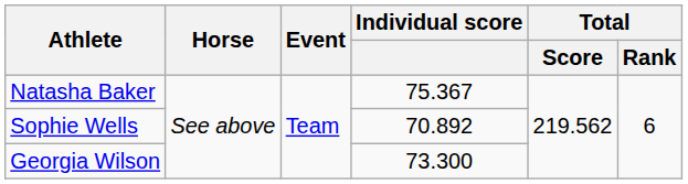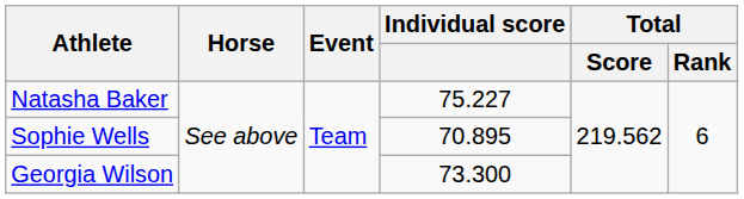Natasha Baker | Individual score: 75.367 -> 75.227
Sophie Wells | Individual score: 70.892 -> 70.895
